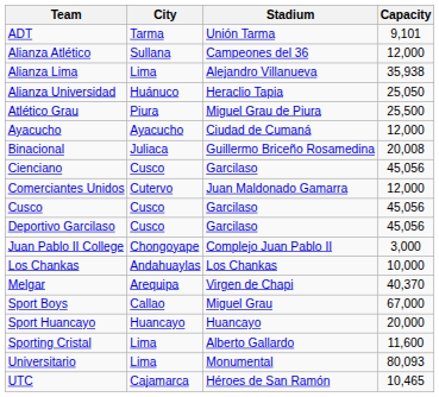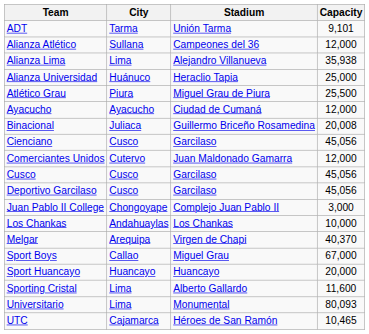Alianza Universidad | Capacity: 25,050 -> 25,000
